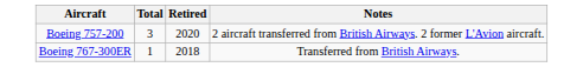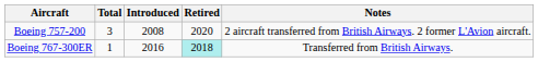+ column: Introduced | 2008 | 2016
Boeing 767-300ER | Retired: no background -> paleturquoise background
